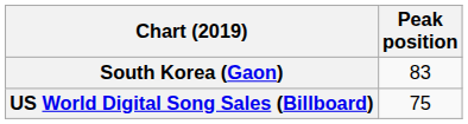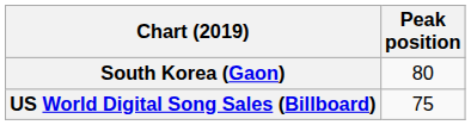South Korea (Gaon) | Peak position: 83 -> 80
